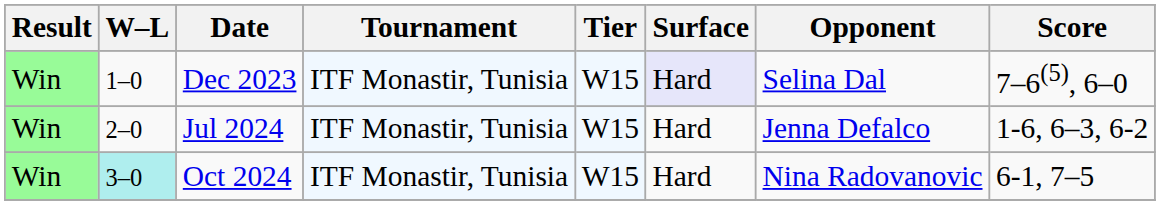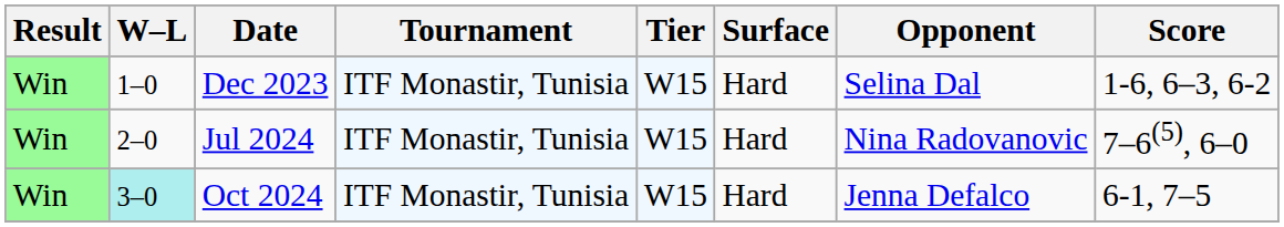Dec 2023 | Surface: lavender background -> no background
Dec 2023 | Score: 7–6(5), 6–0 -> 1-6, 6–3, 6-2
Jul 2024 | Opponent: Jenna Defalco -> Nina Radovanovic
Jul 2024 | Score: 1-6, 6–3, 6-2 -> 7–6(5), 6–0
Oct 2024 | Opponent: Nina Radovanovic -> Jenna Defalco
